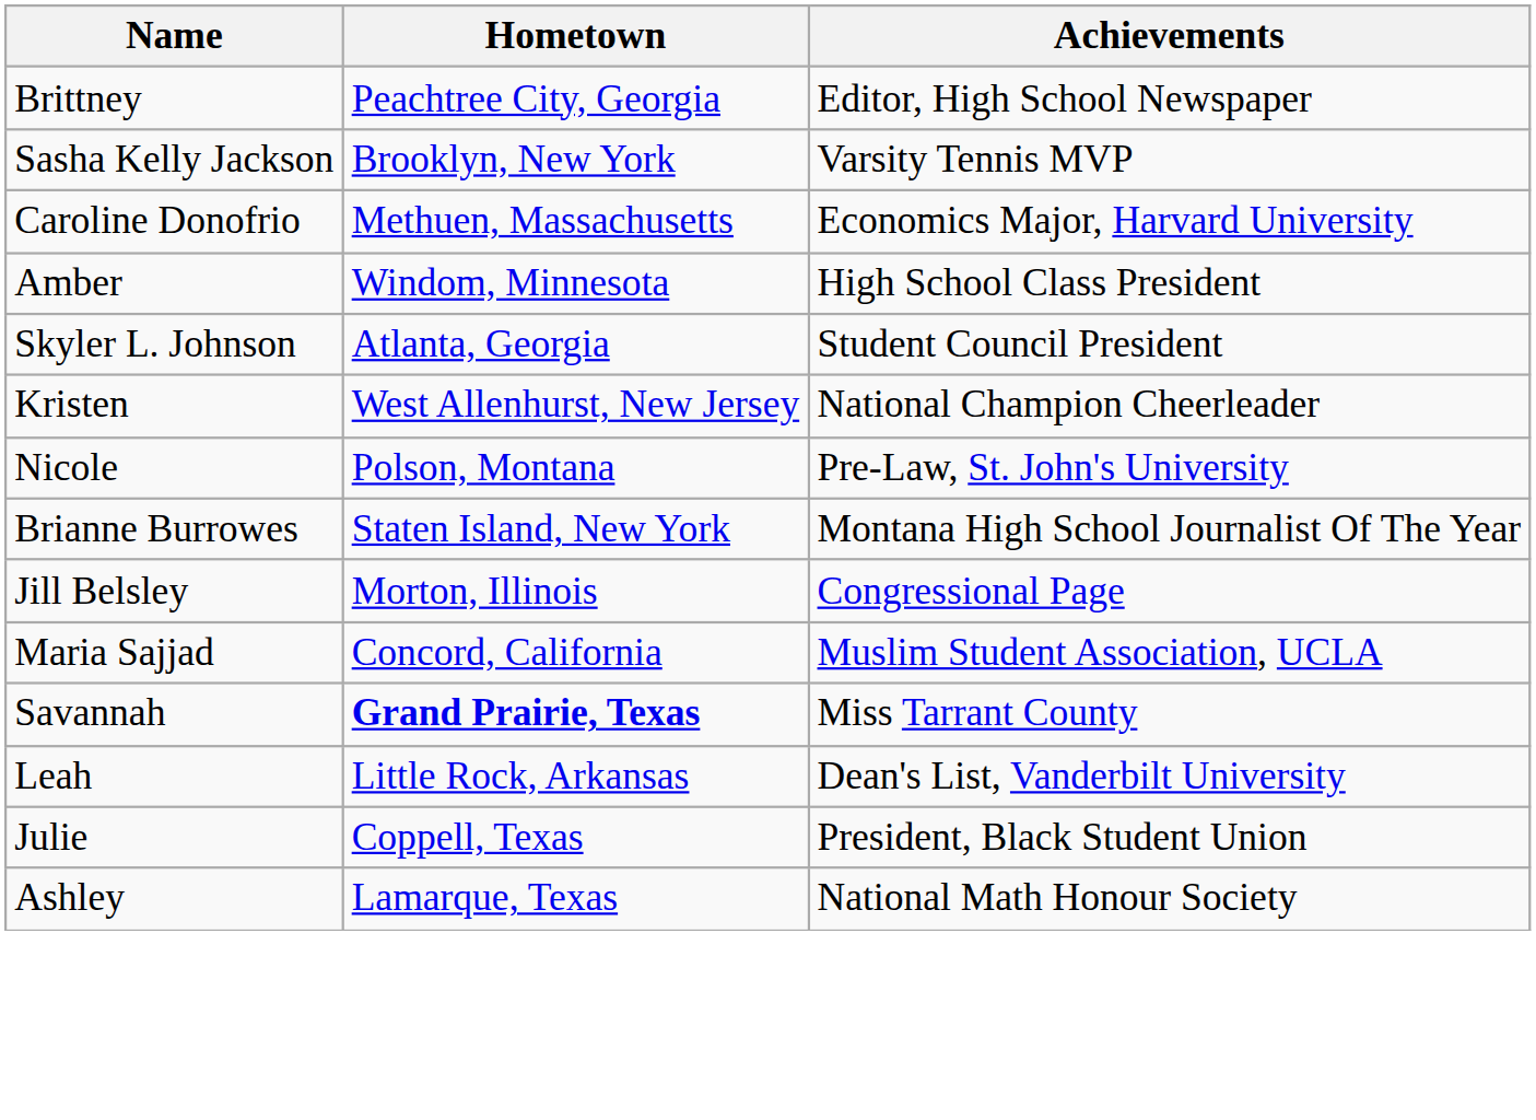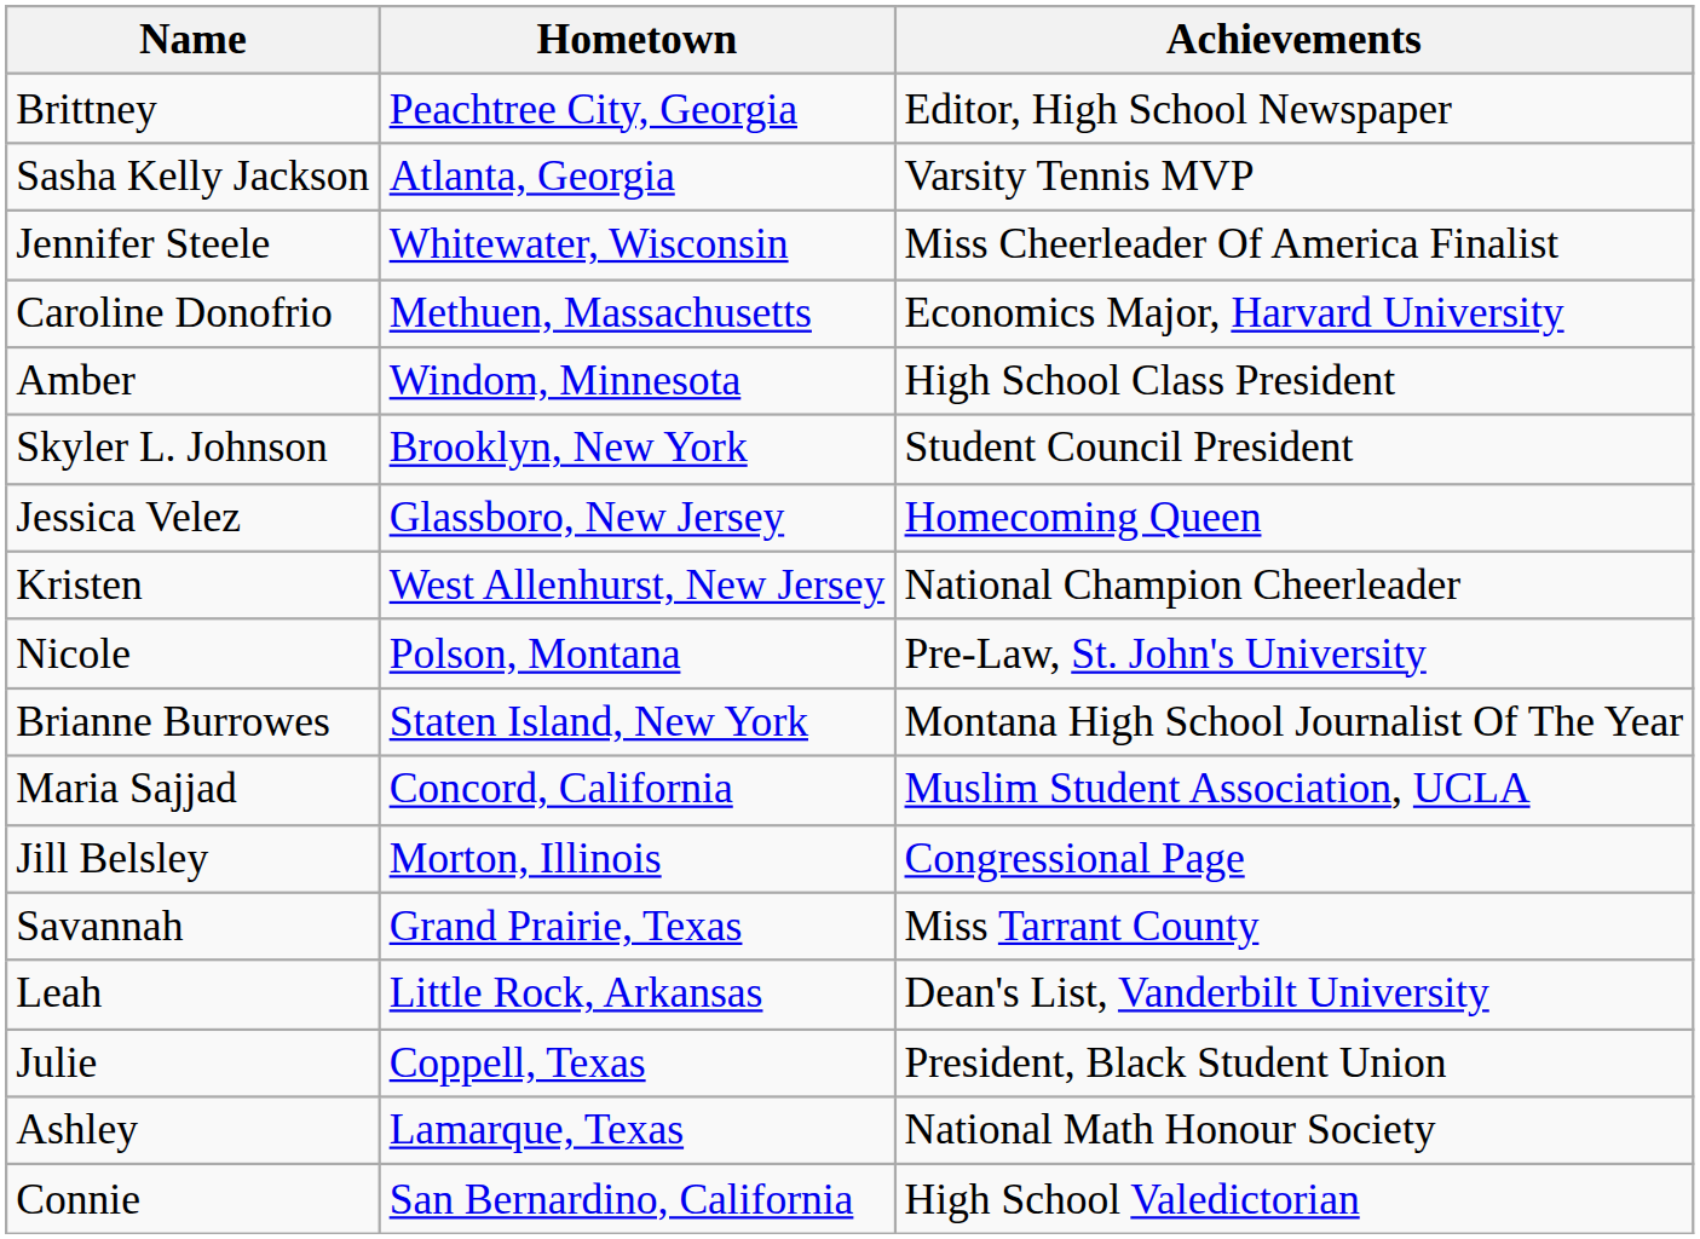Sasha Kelly Jackson | Hometown: Brooklyn, New York -> Atlanta, Georgia
+ row: Jennifer Steele | Whitewater, Wisconsin | Miss Cheerleader Of America Finalist
Skyler L. Johnson | Hometown: Atlanta, Georgia -> Brooklyn, New York
+ row: Jessica Velez | Glassboro, New Jersey | Homecoming Queen
rows swapped: Maria Sajjad <-> Jill Belsley
Savannah | Hometown: bold -> normal
+ row: Connie | San Bernardino, California | High School Valedictorian
